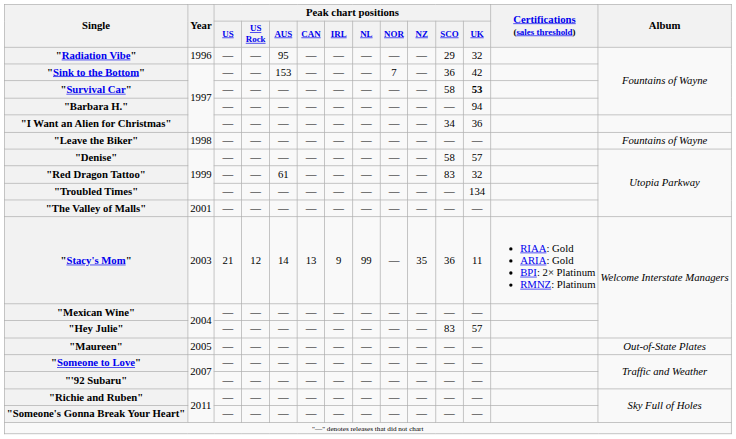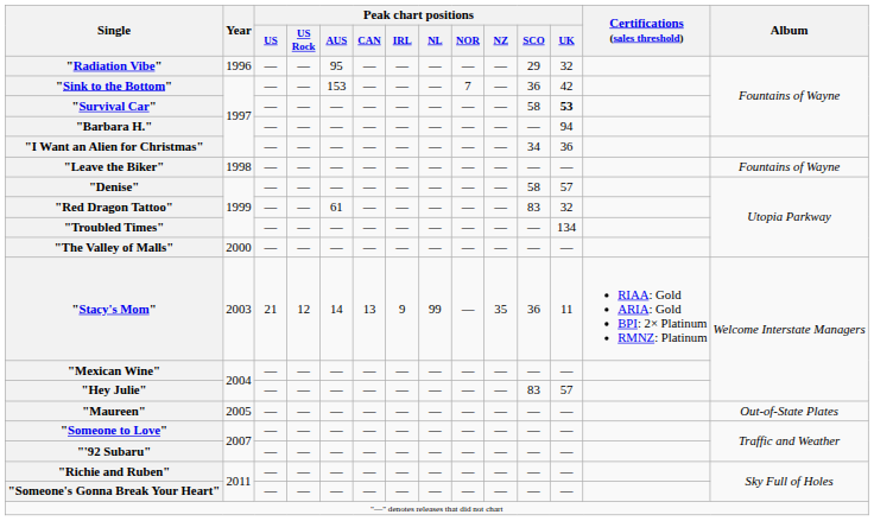"The Valley of Malls" | Year: 2001 -> 2000
